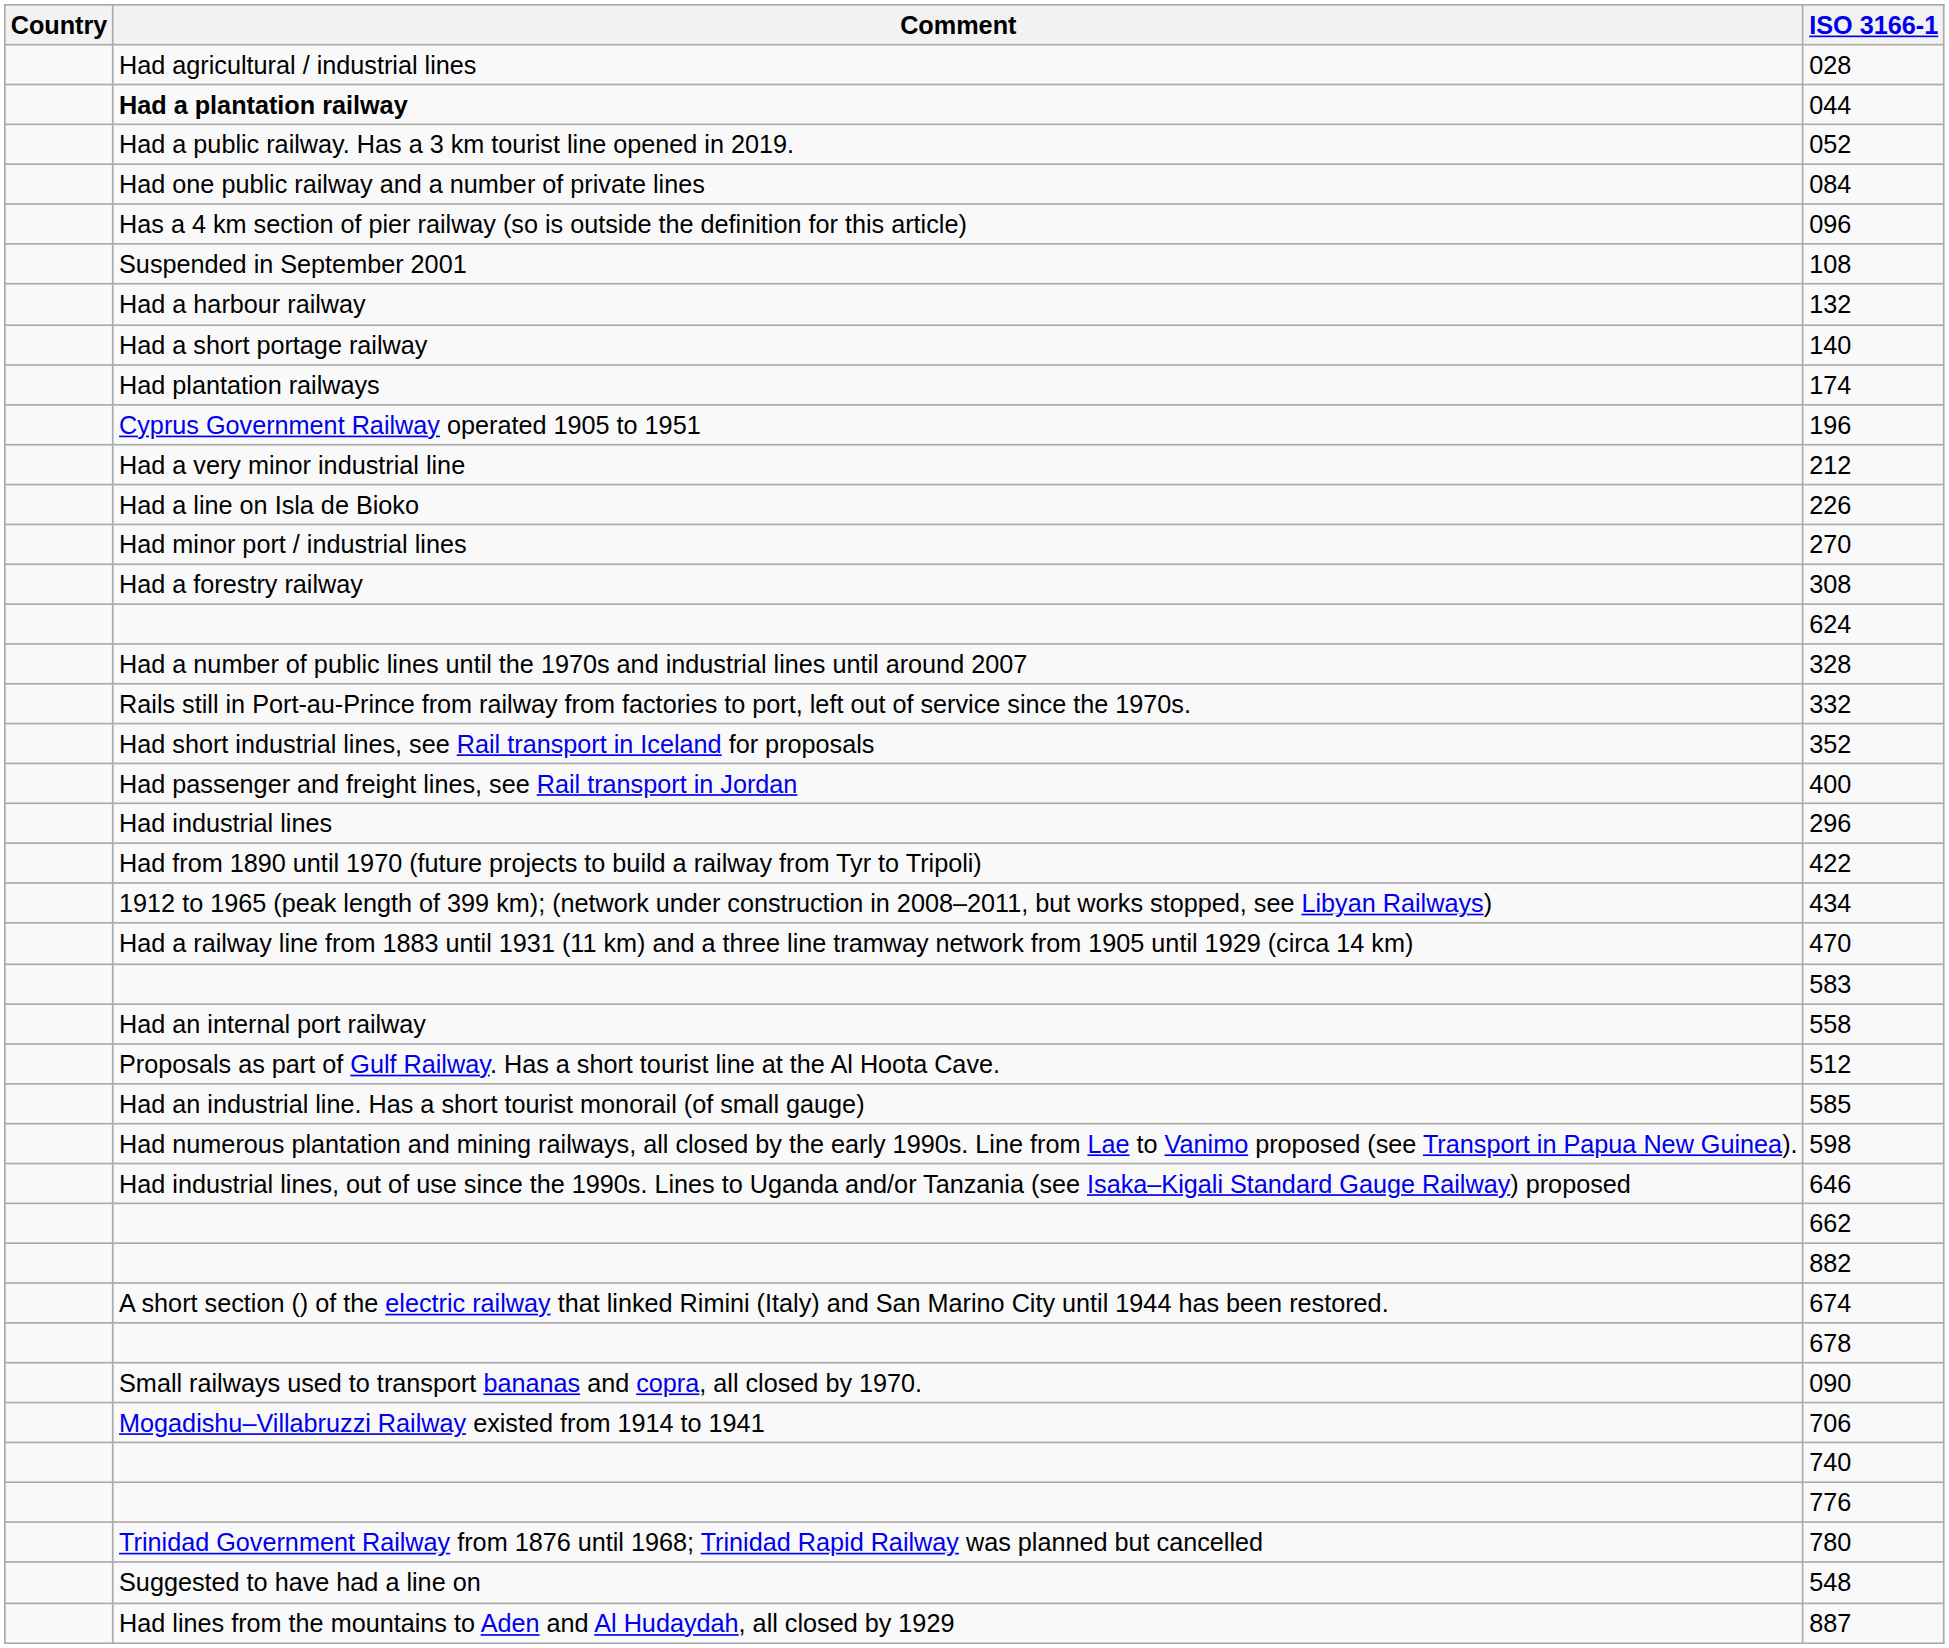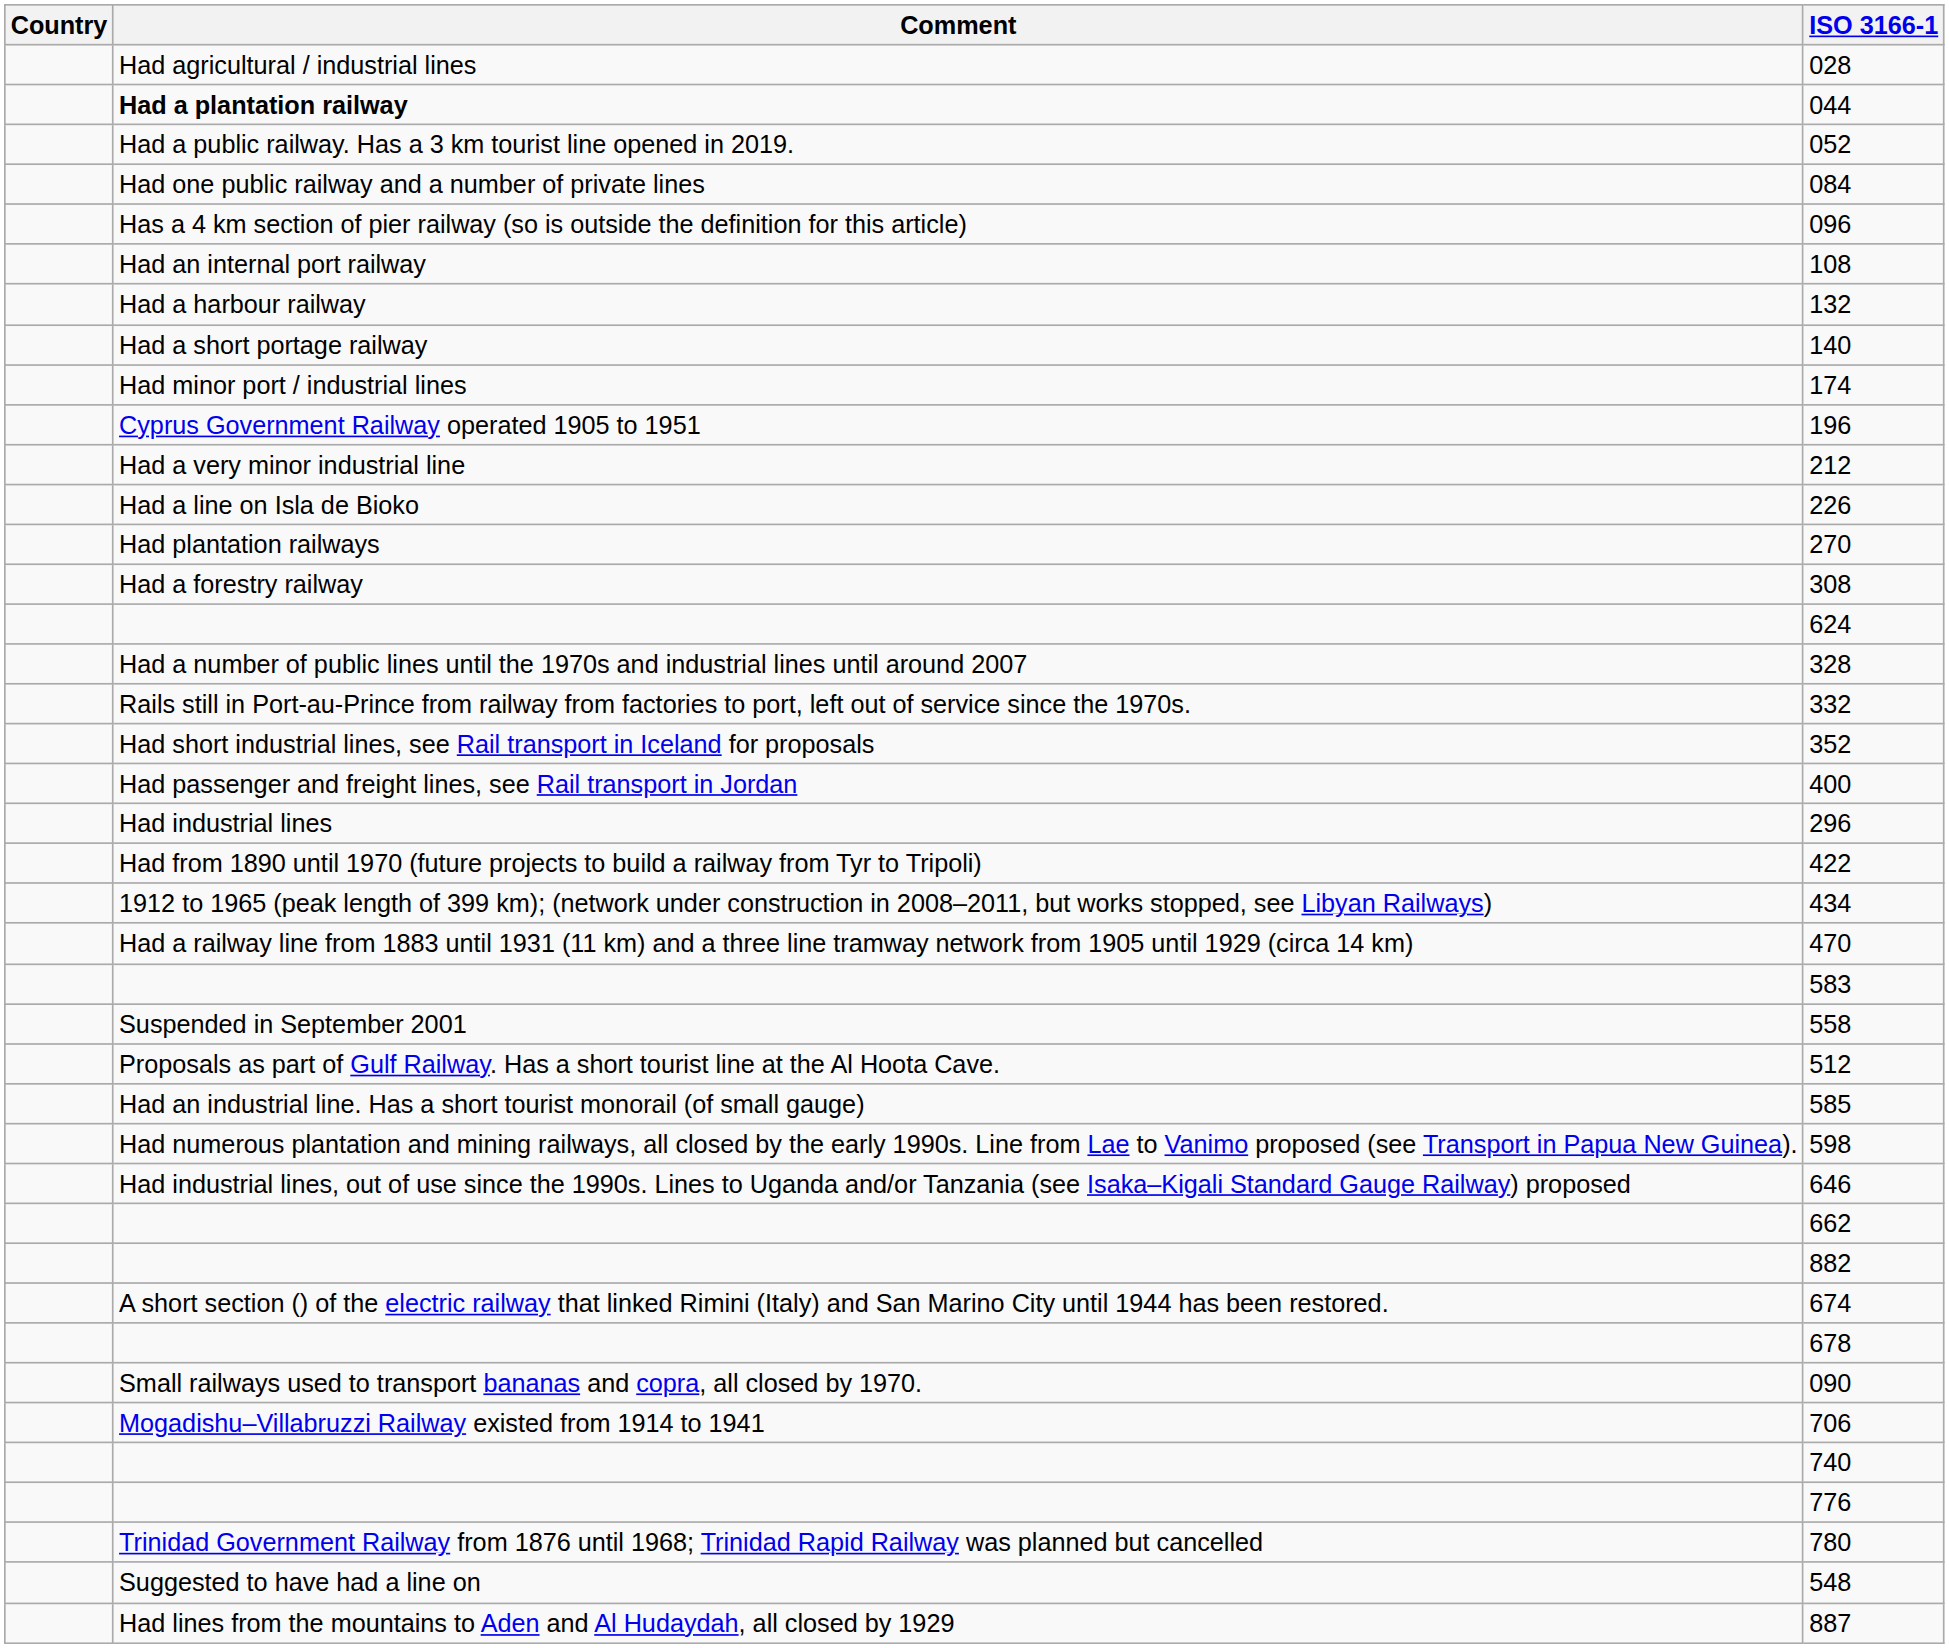108 | Comment: Suspended in September 2001 -> Had an internal port railway
174 | Comment: Had plantation railways -> Had minor port / industrial lines
270 | Comment: Had minor port / industrial lines -> Had plantation railways
558 | Comment: Had an internal port railway -> Suspended in September 2001
